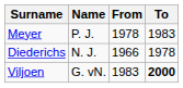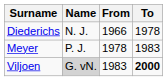rows swapped: Diederichs <-> Meyer
Viljoen | Name: no background -> lightgrey background
